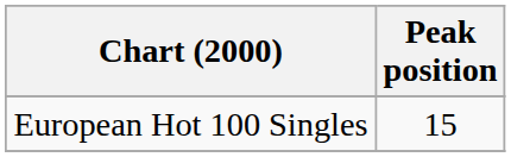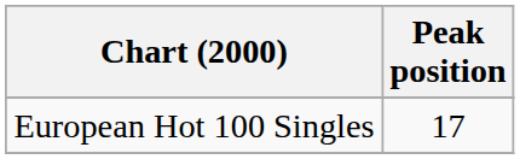European Hot 100 Singles | Peak position: 15 -> 17
